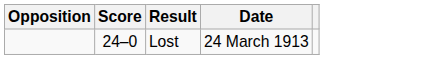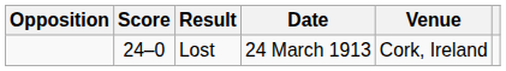+ column: Venue | Cork, Ireland
